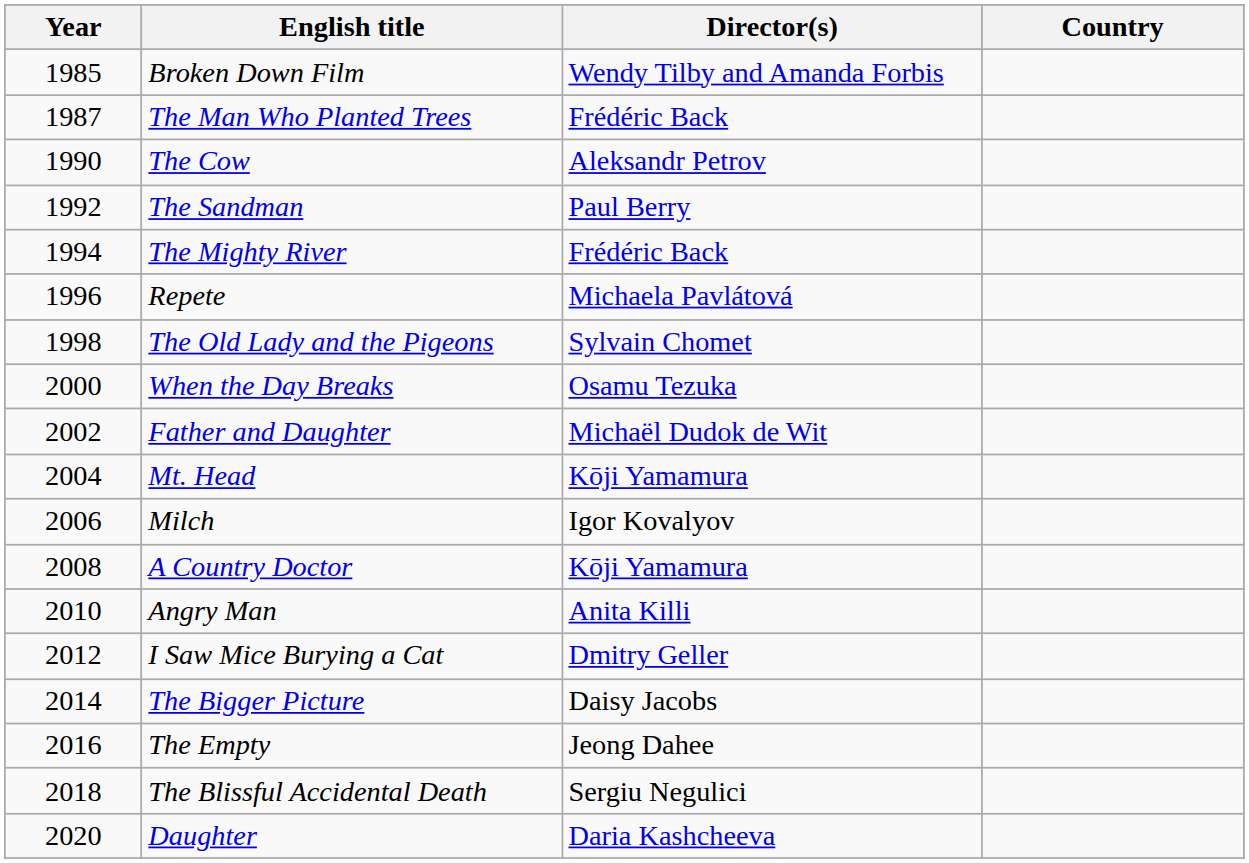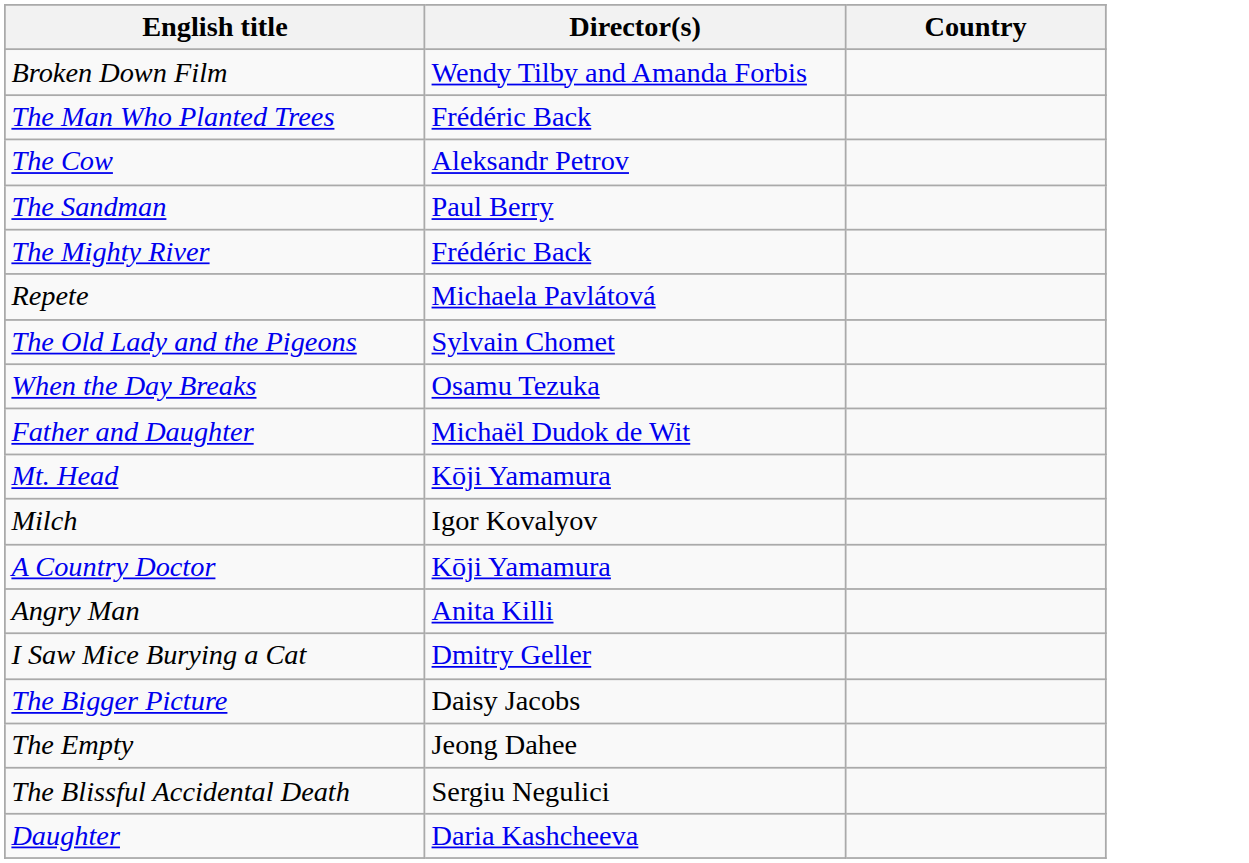- column: Year | 1985 | 1987 | 1990 | 1992 | 1994 | 1996 | 1998 | 2000 | 2002 | 2004 | 2006 | 2008 | 2010 | 2012 | 2014 | 2016 | 2018 | 2020
